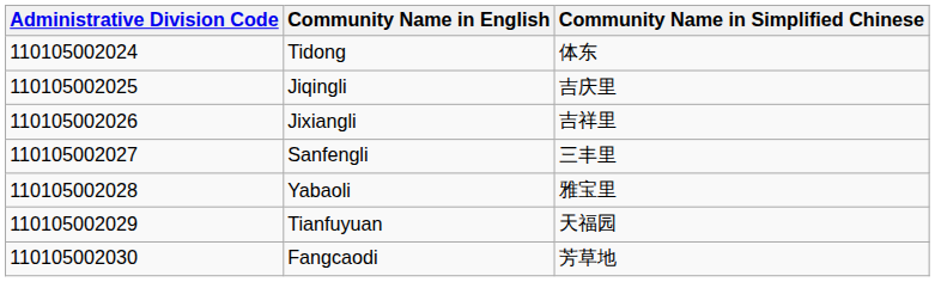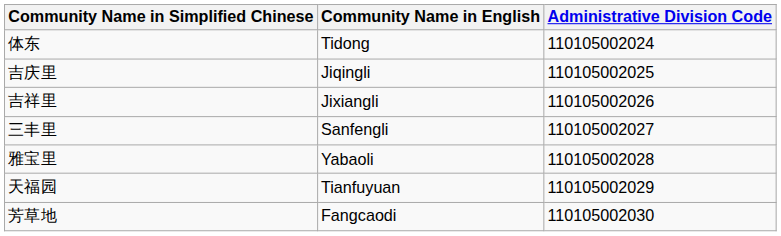columns swapped: Administrative Division Code <-> Community Name in Simplified Chinese
